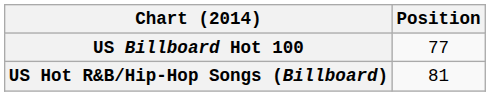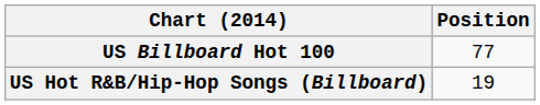US Hot R&B/Hip-Hop Songs (Billboard) | Position: 81 -> 19
